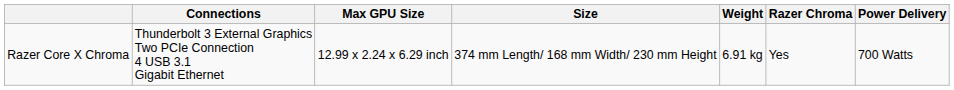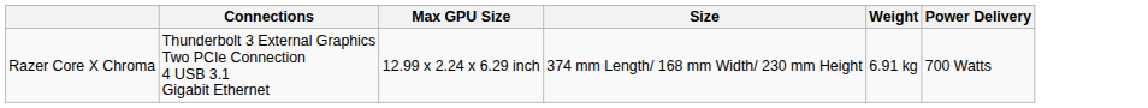- column: Razer Chroma | Yes
